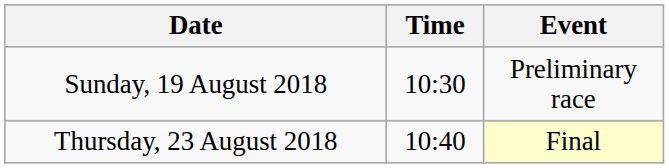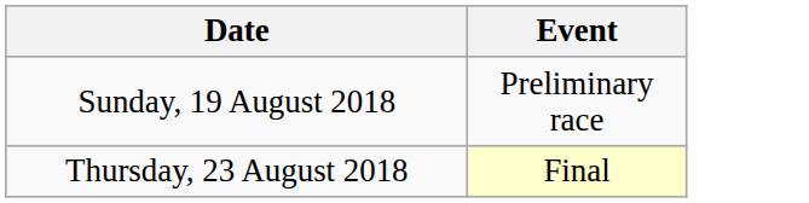- column: Time | 10:30 | 10:40
